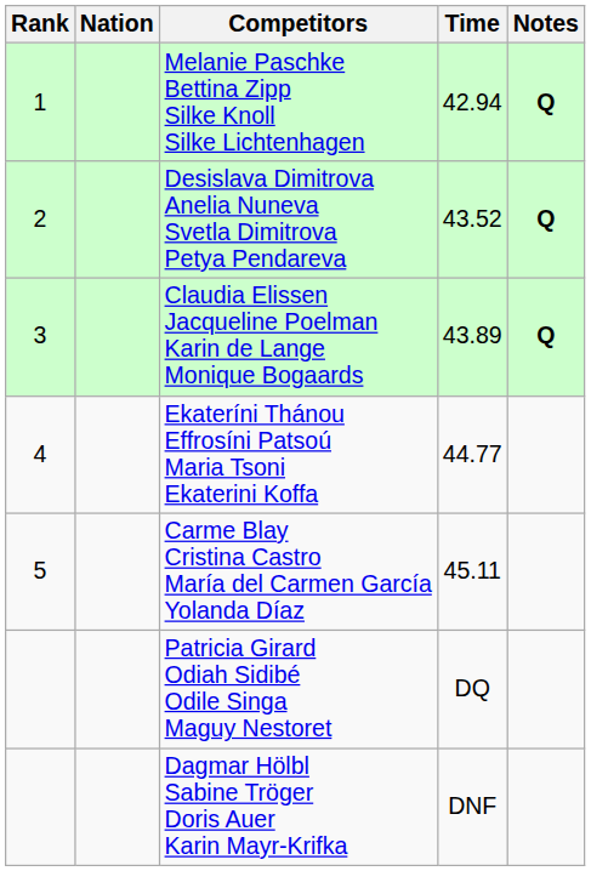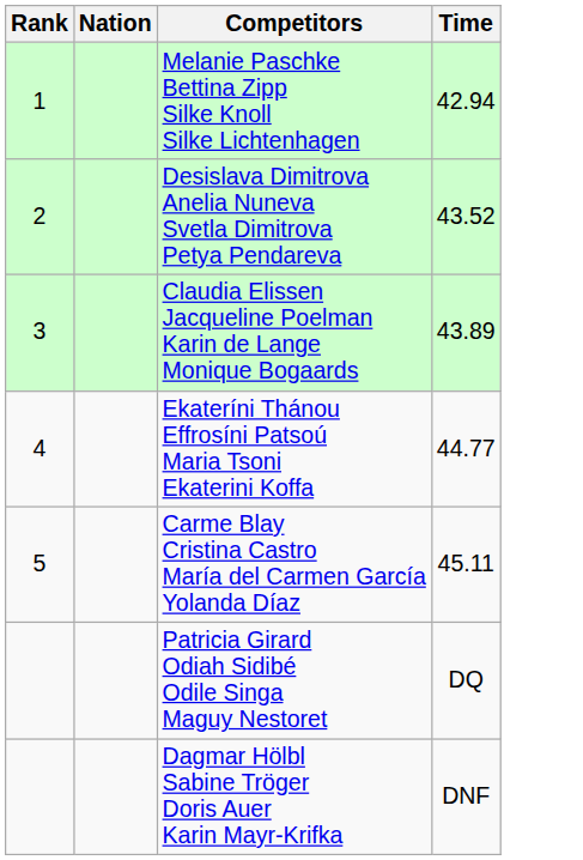- column: Notes | Q | Q | Q
